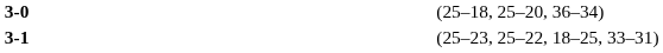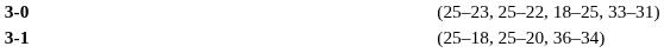3-0 | column 4: (25–18, 25–20, 36–34) -> (25–23, 25–22, 18–25, 33–31)
3-1 | column 4: (25–23, 25–22, 18–25, 33–31) -> (25–18, 25–20, 36–34)
